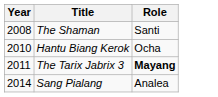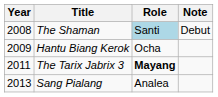+ column: Note | Debut
The Shaman | Role: no background -> lightblue background
Hantu Biang Kerok | Year: 2010 -> 2009
Sang Pialang | Year: 2014 -> 2013
